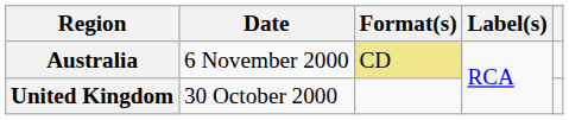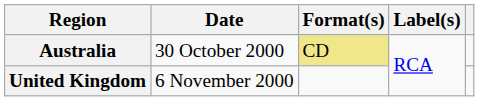Australia | Date: 6 November 2000 -> 30 October 2000
United Kingdom | Date: 30 October 2000 -> 6 November 2000
